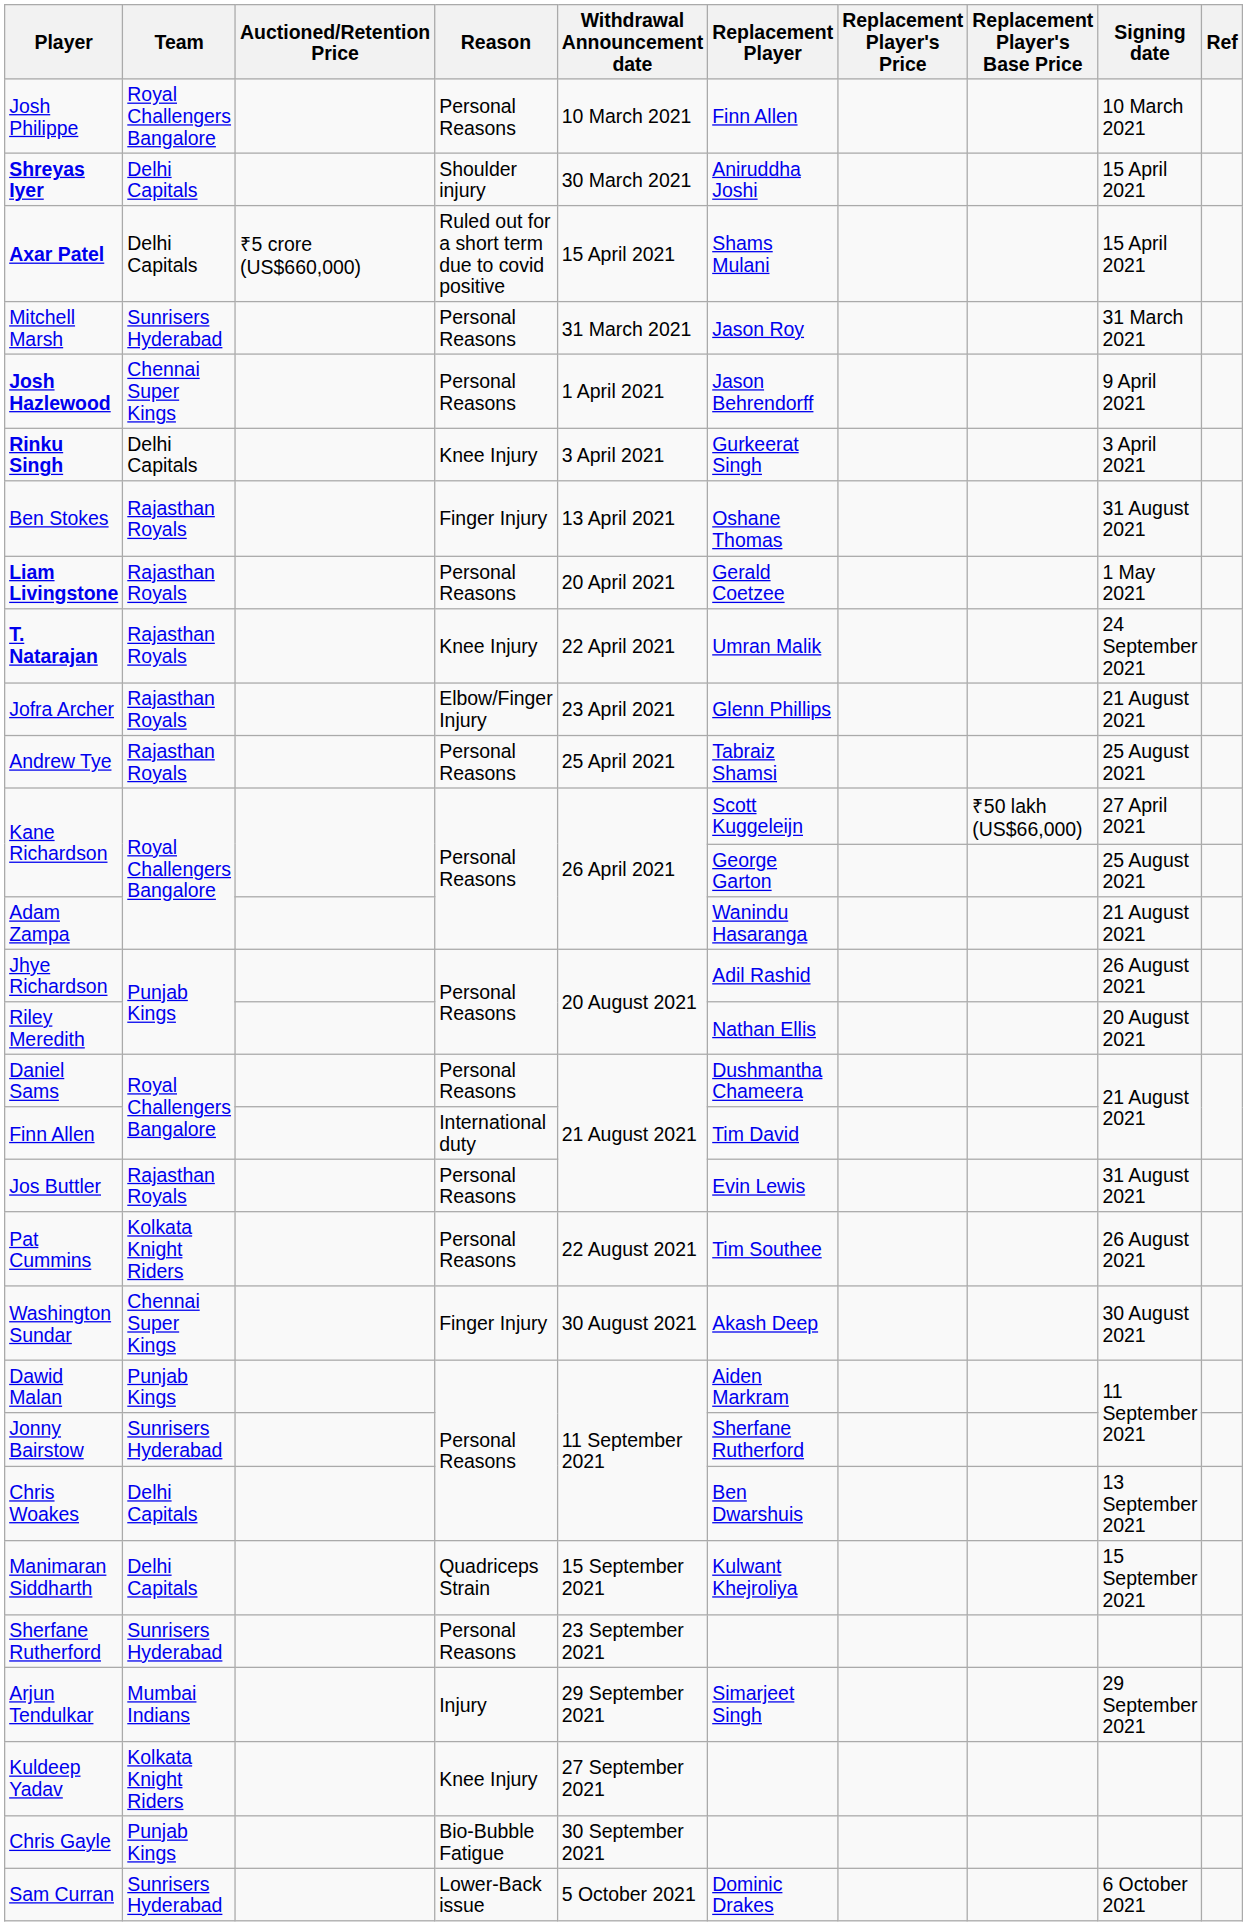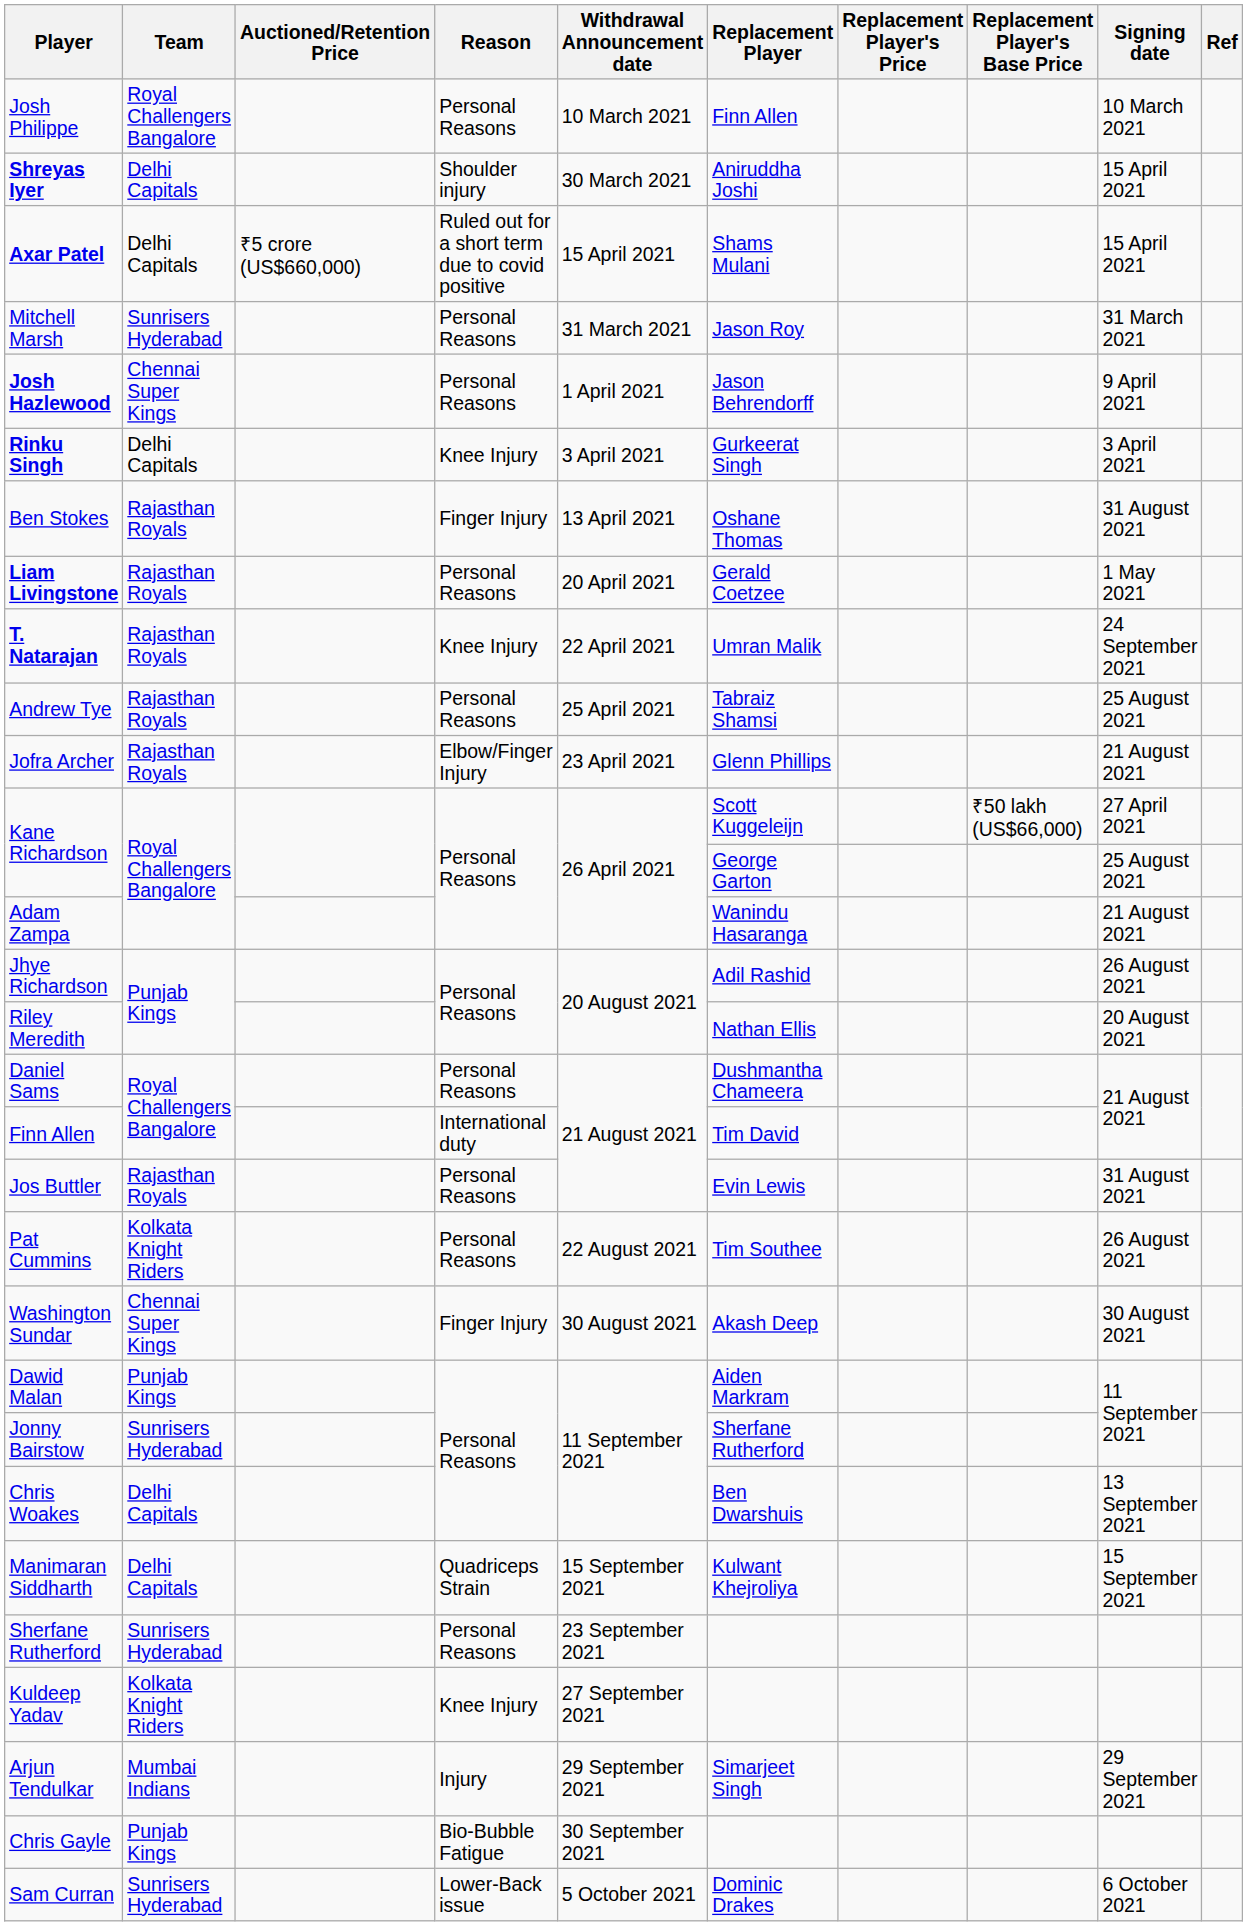rows swapped: Jofra Archer <-> Andrew Tye
rows swapped: Kuldeep Yadav <-> Arjun Tendulkar
